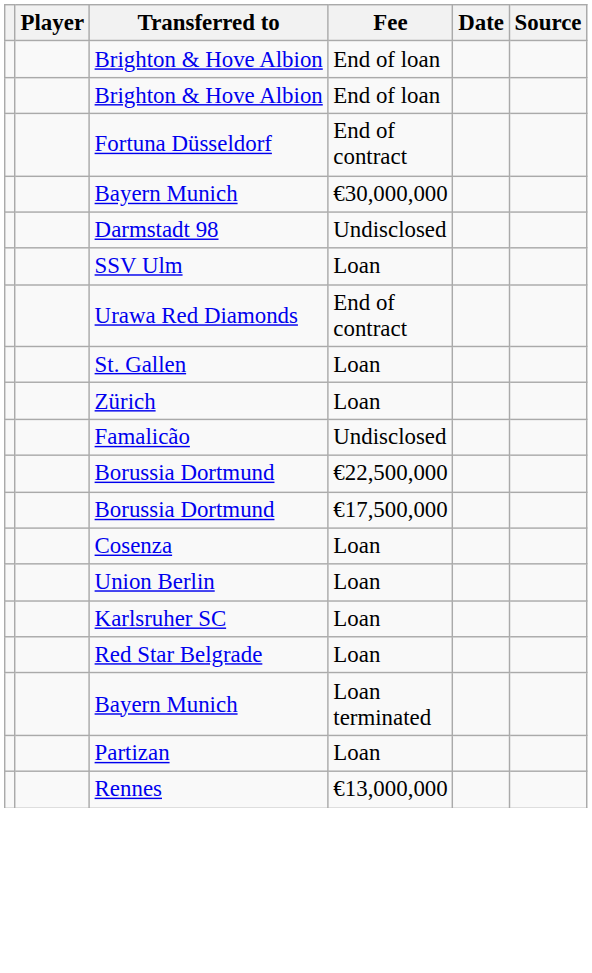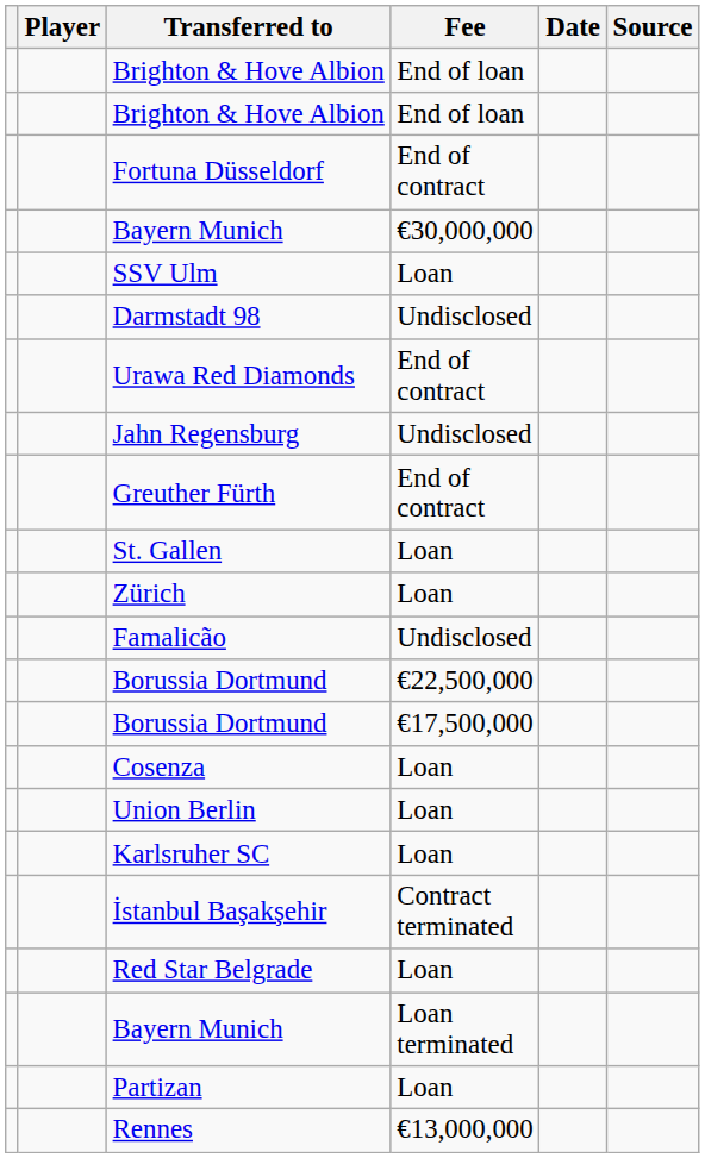rows swapped: Darmstadt 98 <-> SSV Ulm
+ row: Jahn Regensburg | Undisclosed
+ row: Greuther Fürth | End of contract
+ row: İstanbul Başakşehir | Contract terminated
